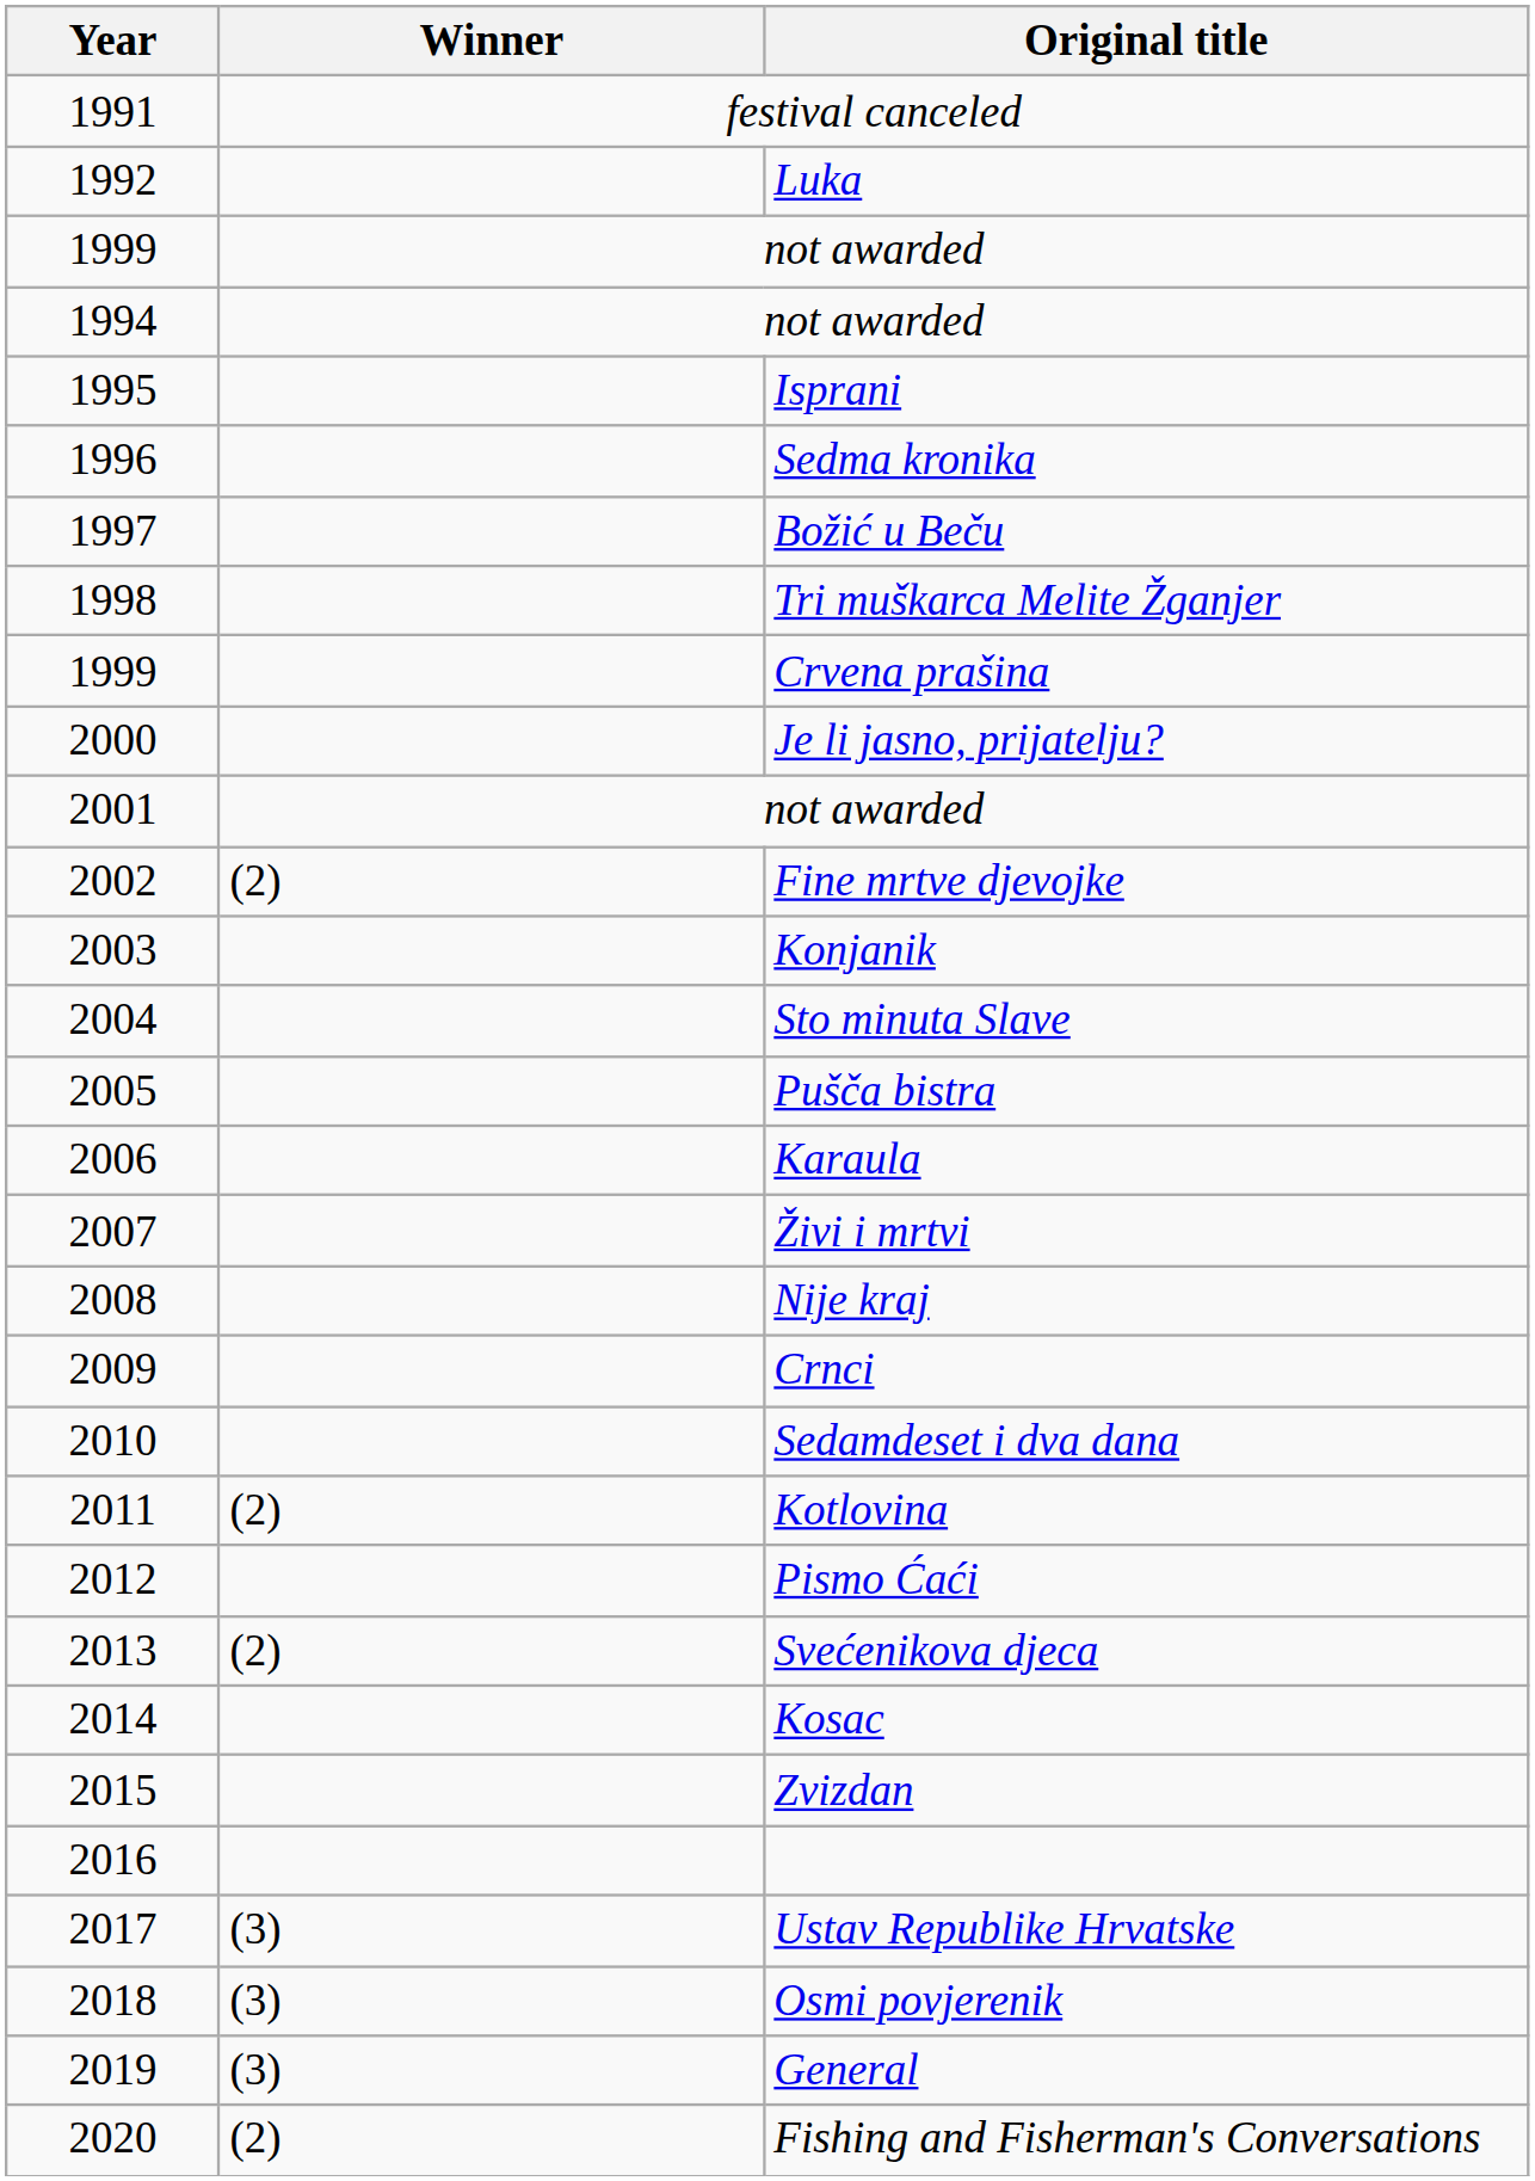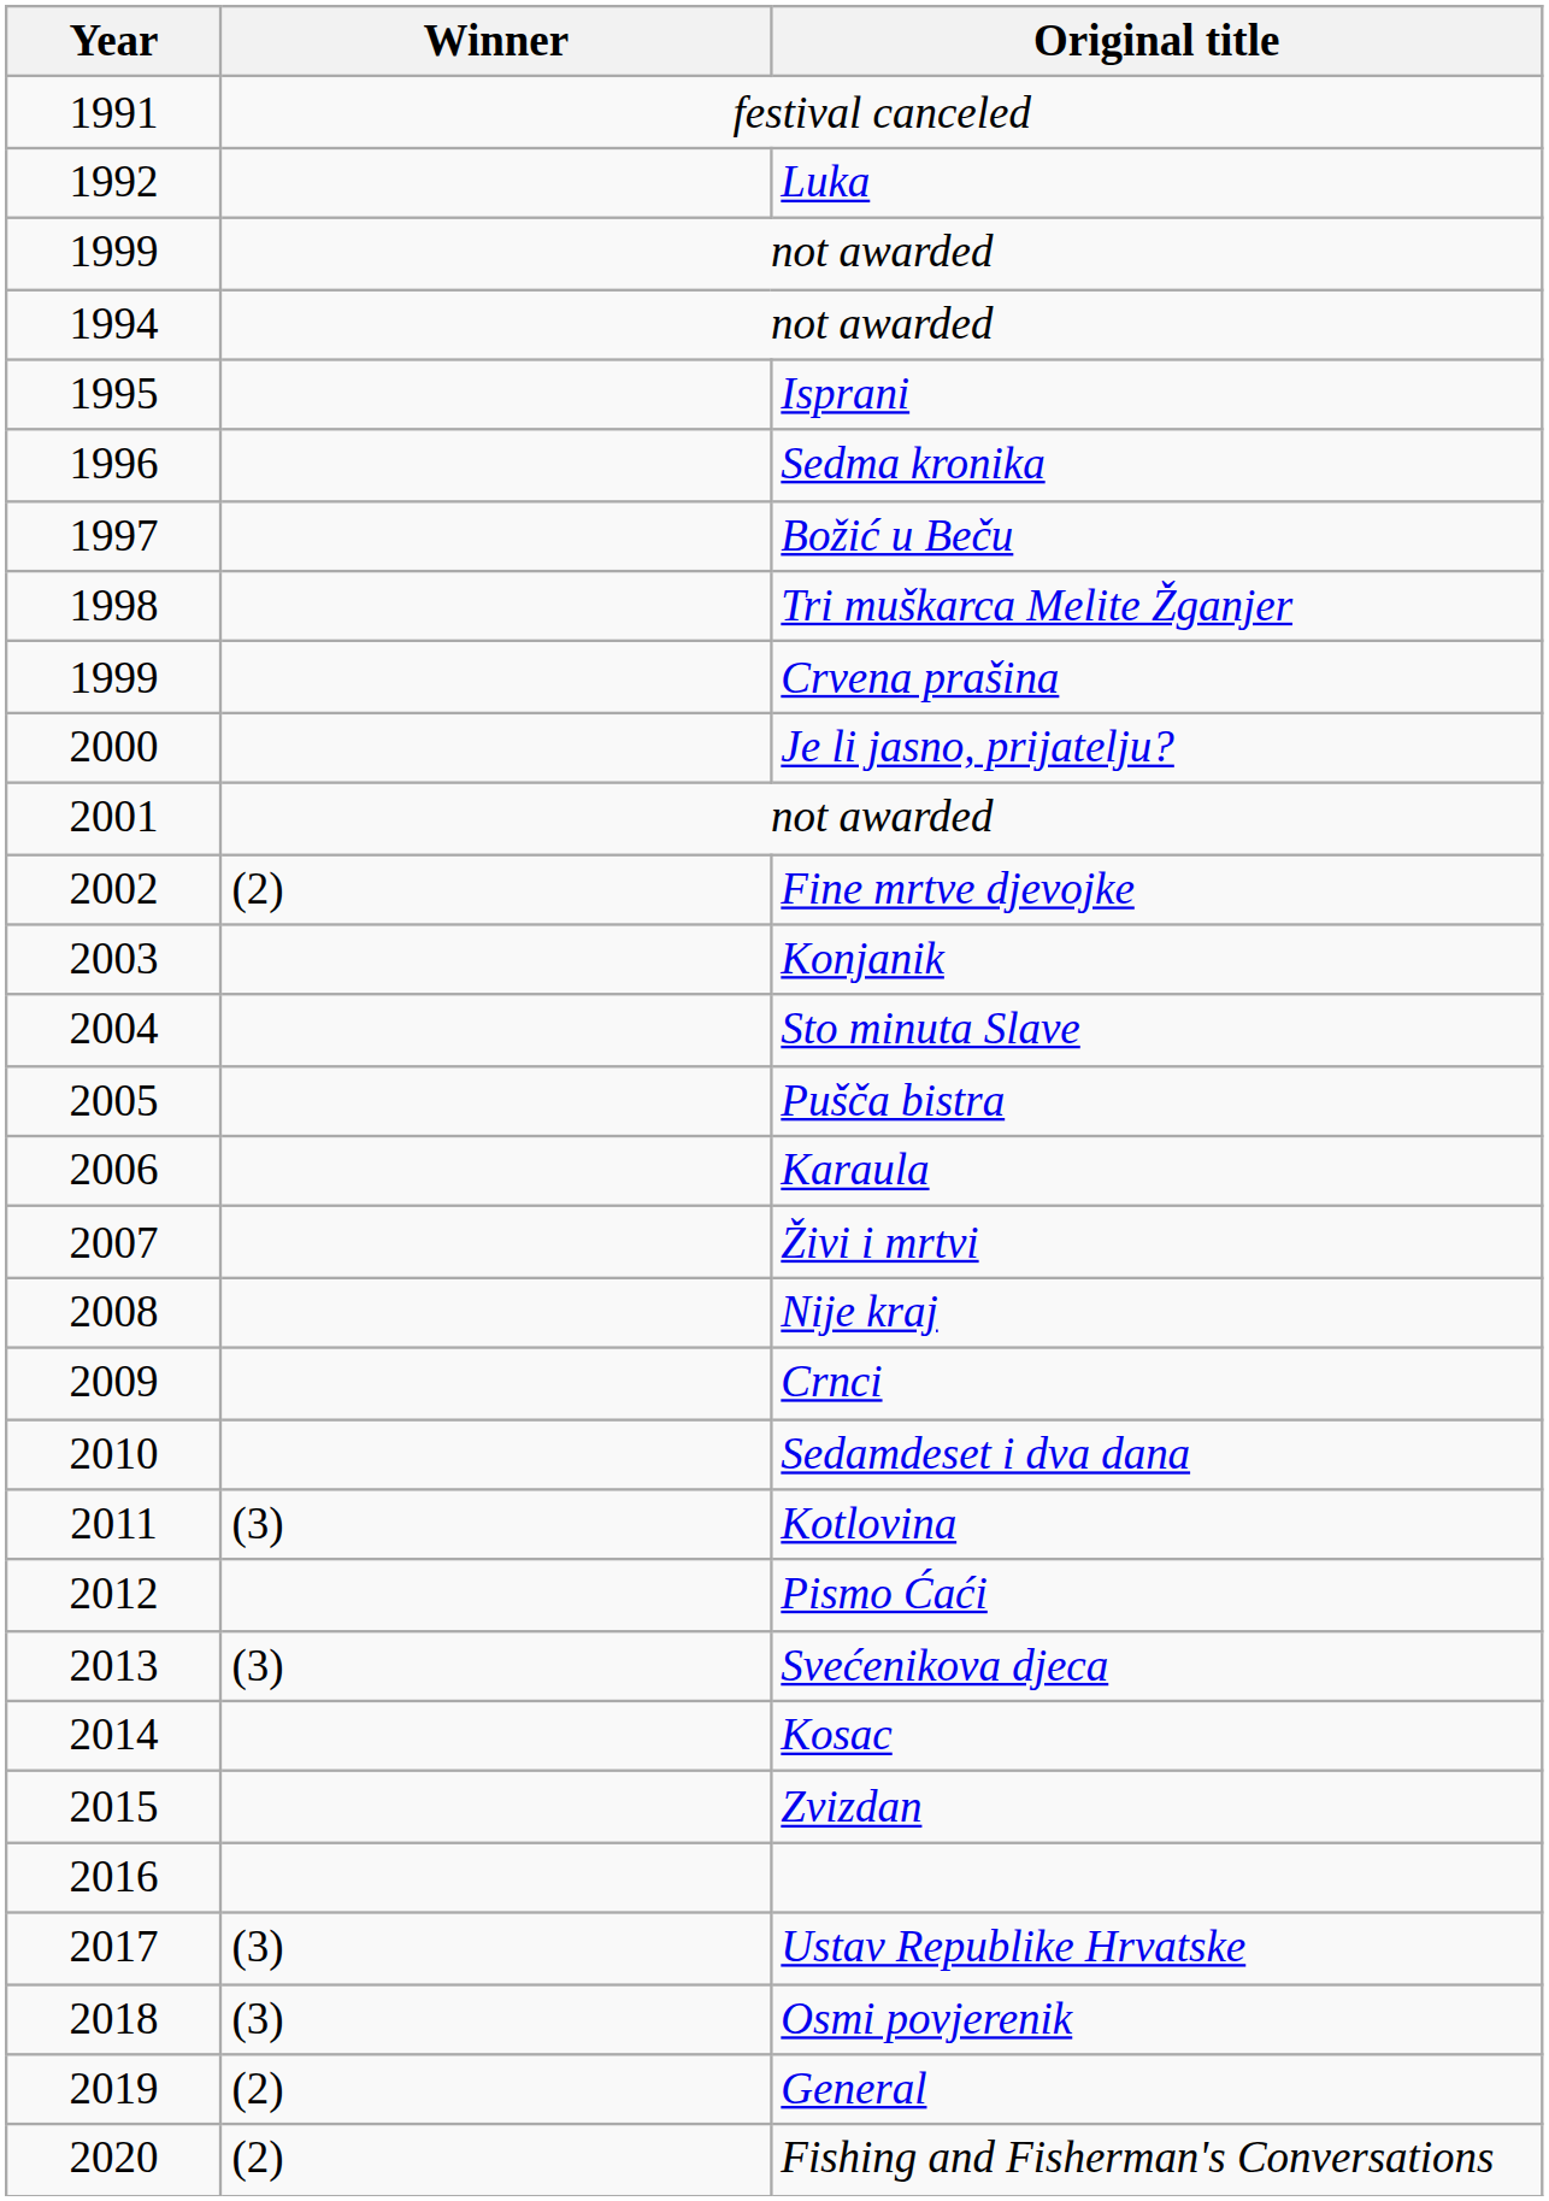Kotlovina | Winner: (2) -> (3)
Svećenikova djeca | Winner: (2) -> (3)
General | Winner: (3) -> (2)
